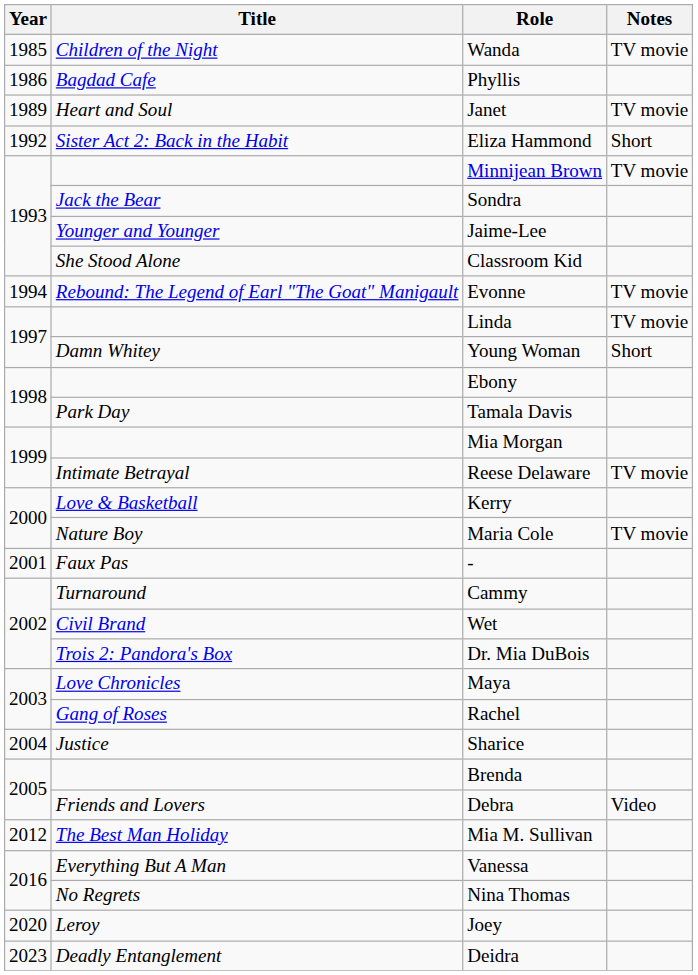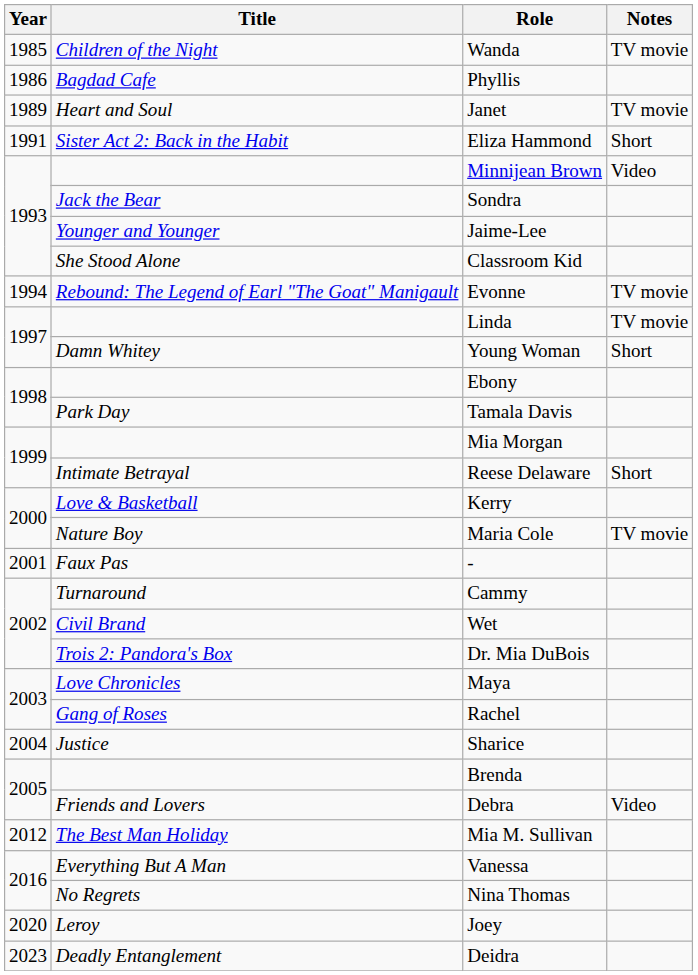Eliza Hammond | Year: 1992 -> 1991
Minnijean Brown | Notes: TV movie -> Video
Reese Delaware | Notes: TV movie -> Short
